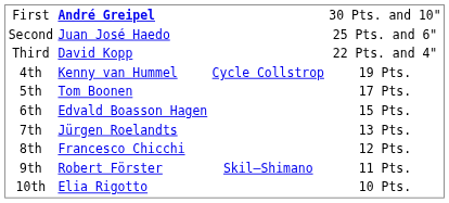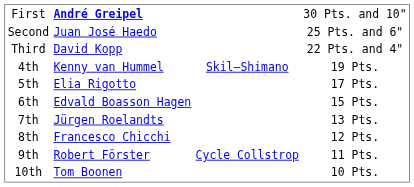4th | column 3: Cycle Collstrop -> Skil–Shimano
5th | column 2: Tom Boonen -> Elia Rigotto
9th | column 3: Skil–Shimano -> Cycle Collstrop
10th | column 2: Elia Rigotto -> Tom Boonen
